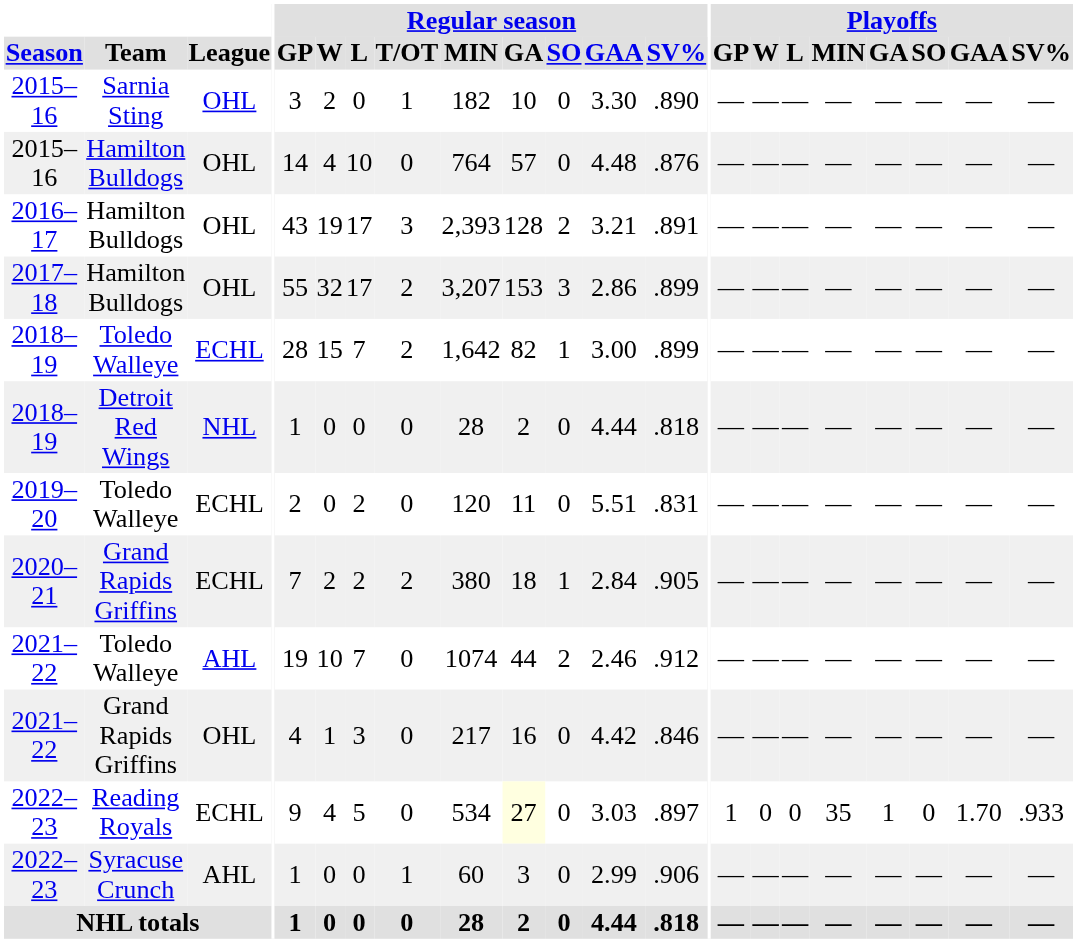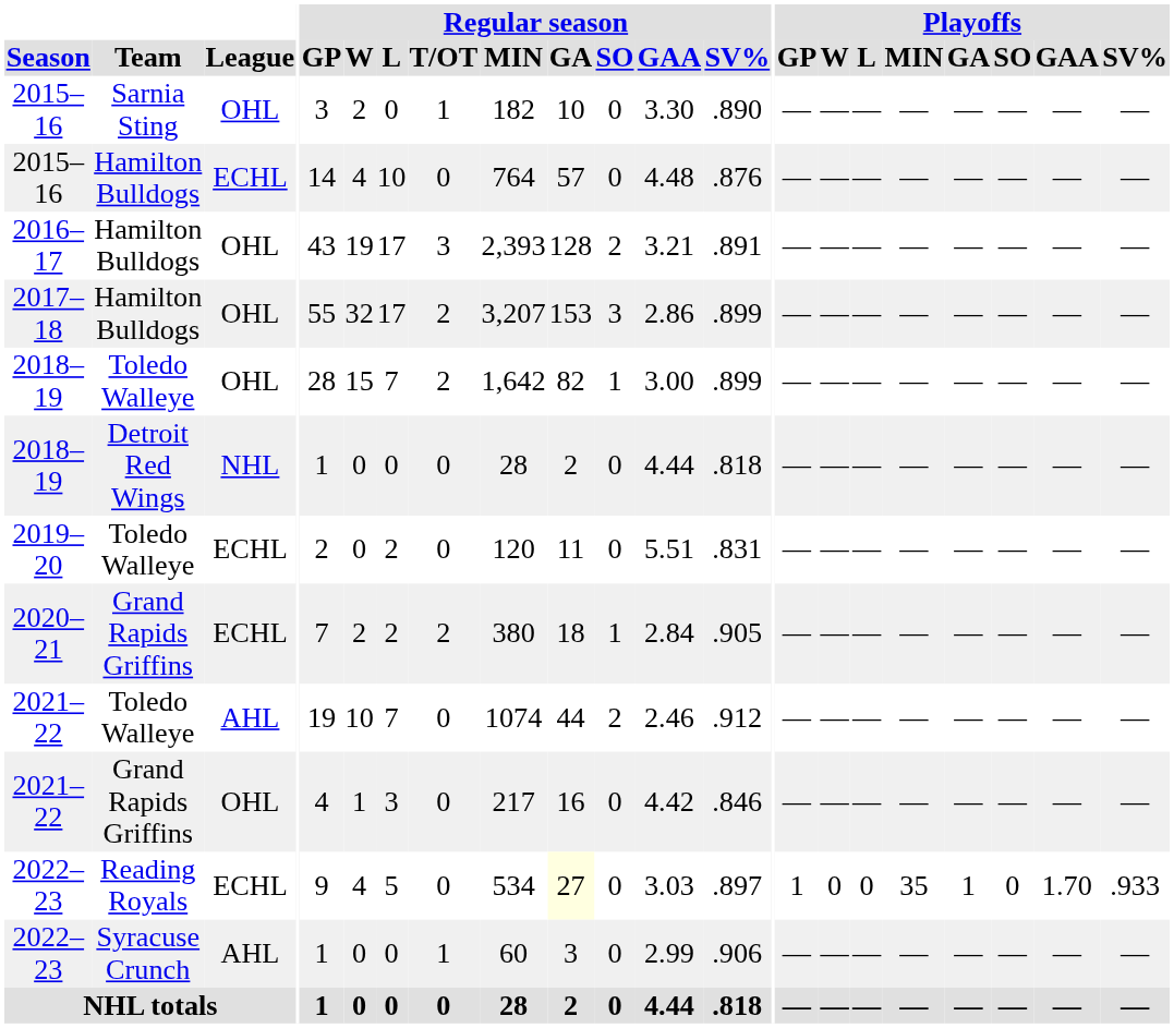2015–16 / Hamilton Bulldogs | League: OHL -> ECHL
2018–19 / Toledo Walleye | League: ECHL -> OHL
